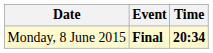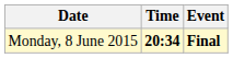columns swapped: Time <-> Event
